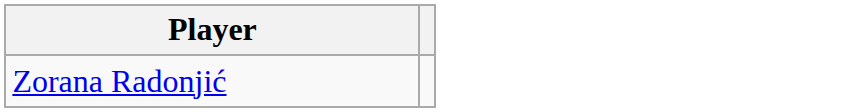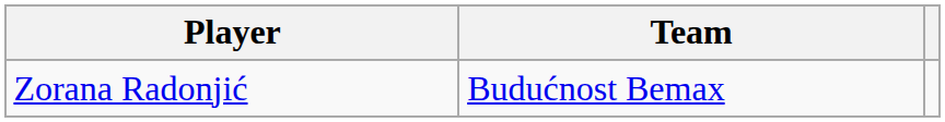+ column: Team | Budućnost Bemax
